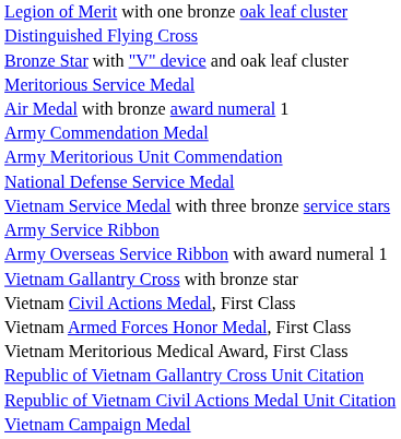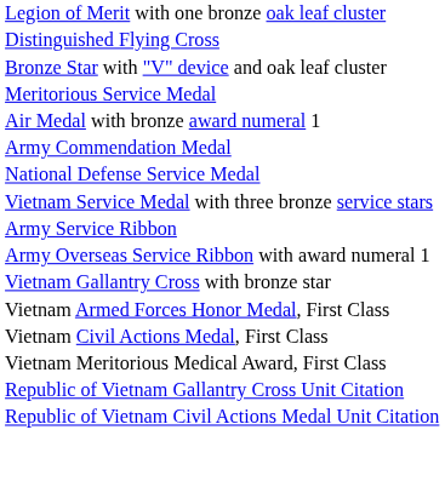- row: Army Meritorious Unit Commendation
rows swapped: Vietnam Armed Forces Honor Medal, First Class <-> Vietnam Civil Actions Medal, First Class
- row: Vietnam Campaign Medal
